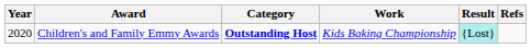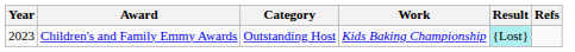Children's and Family Emmy Awards | Year: 2020 -> 2023
Children's and Family Emmy Awards | Category: bold -> normal
